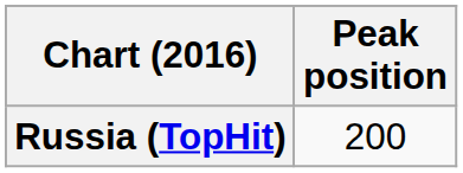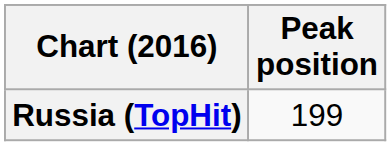Russia (TopHit) | Peak position: 200 -> 199
